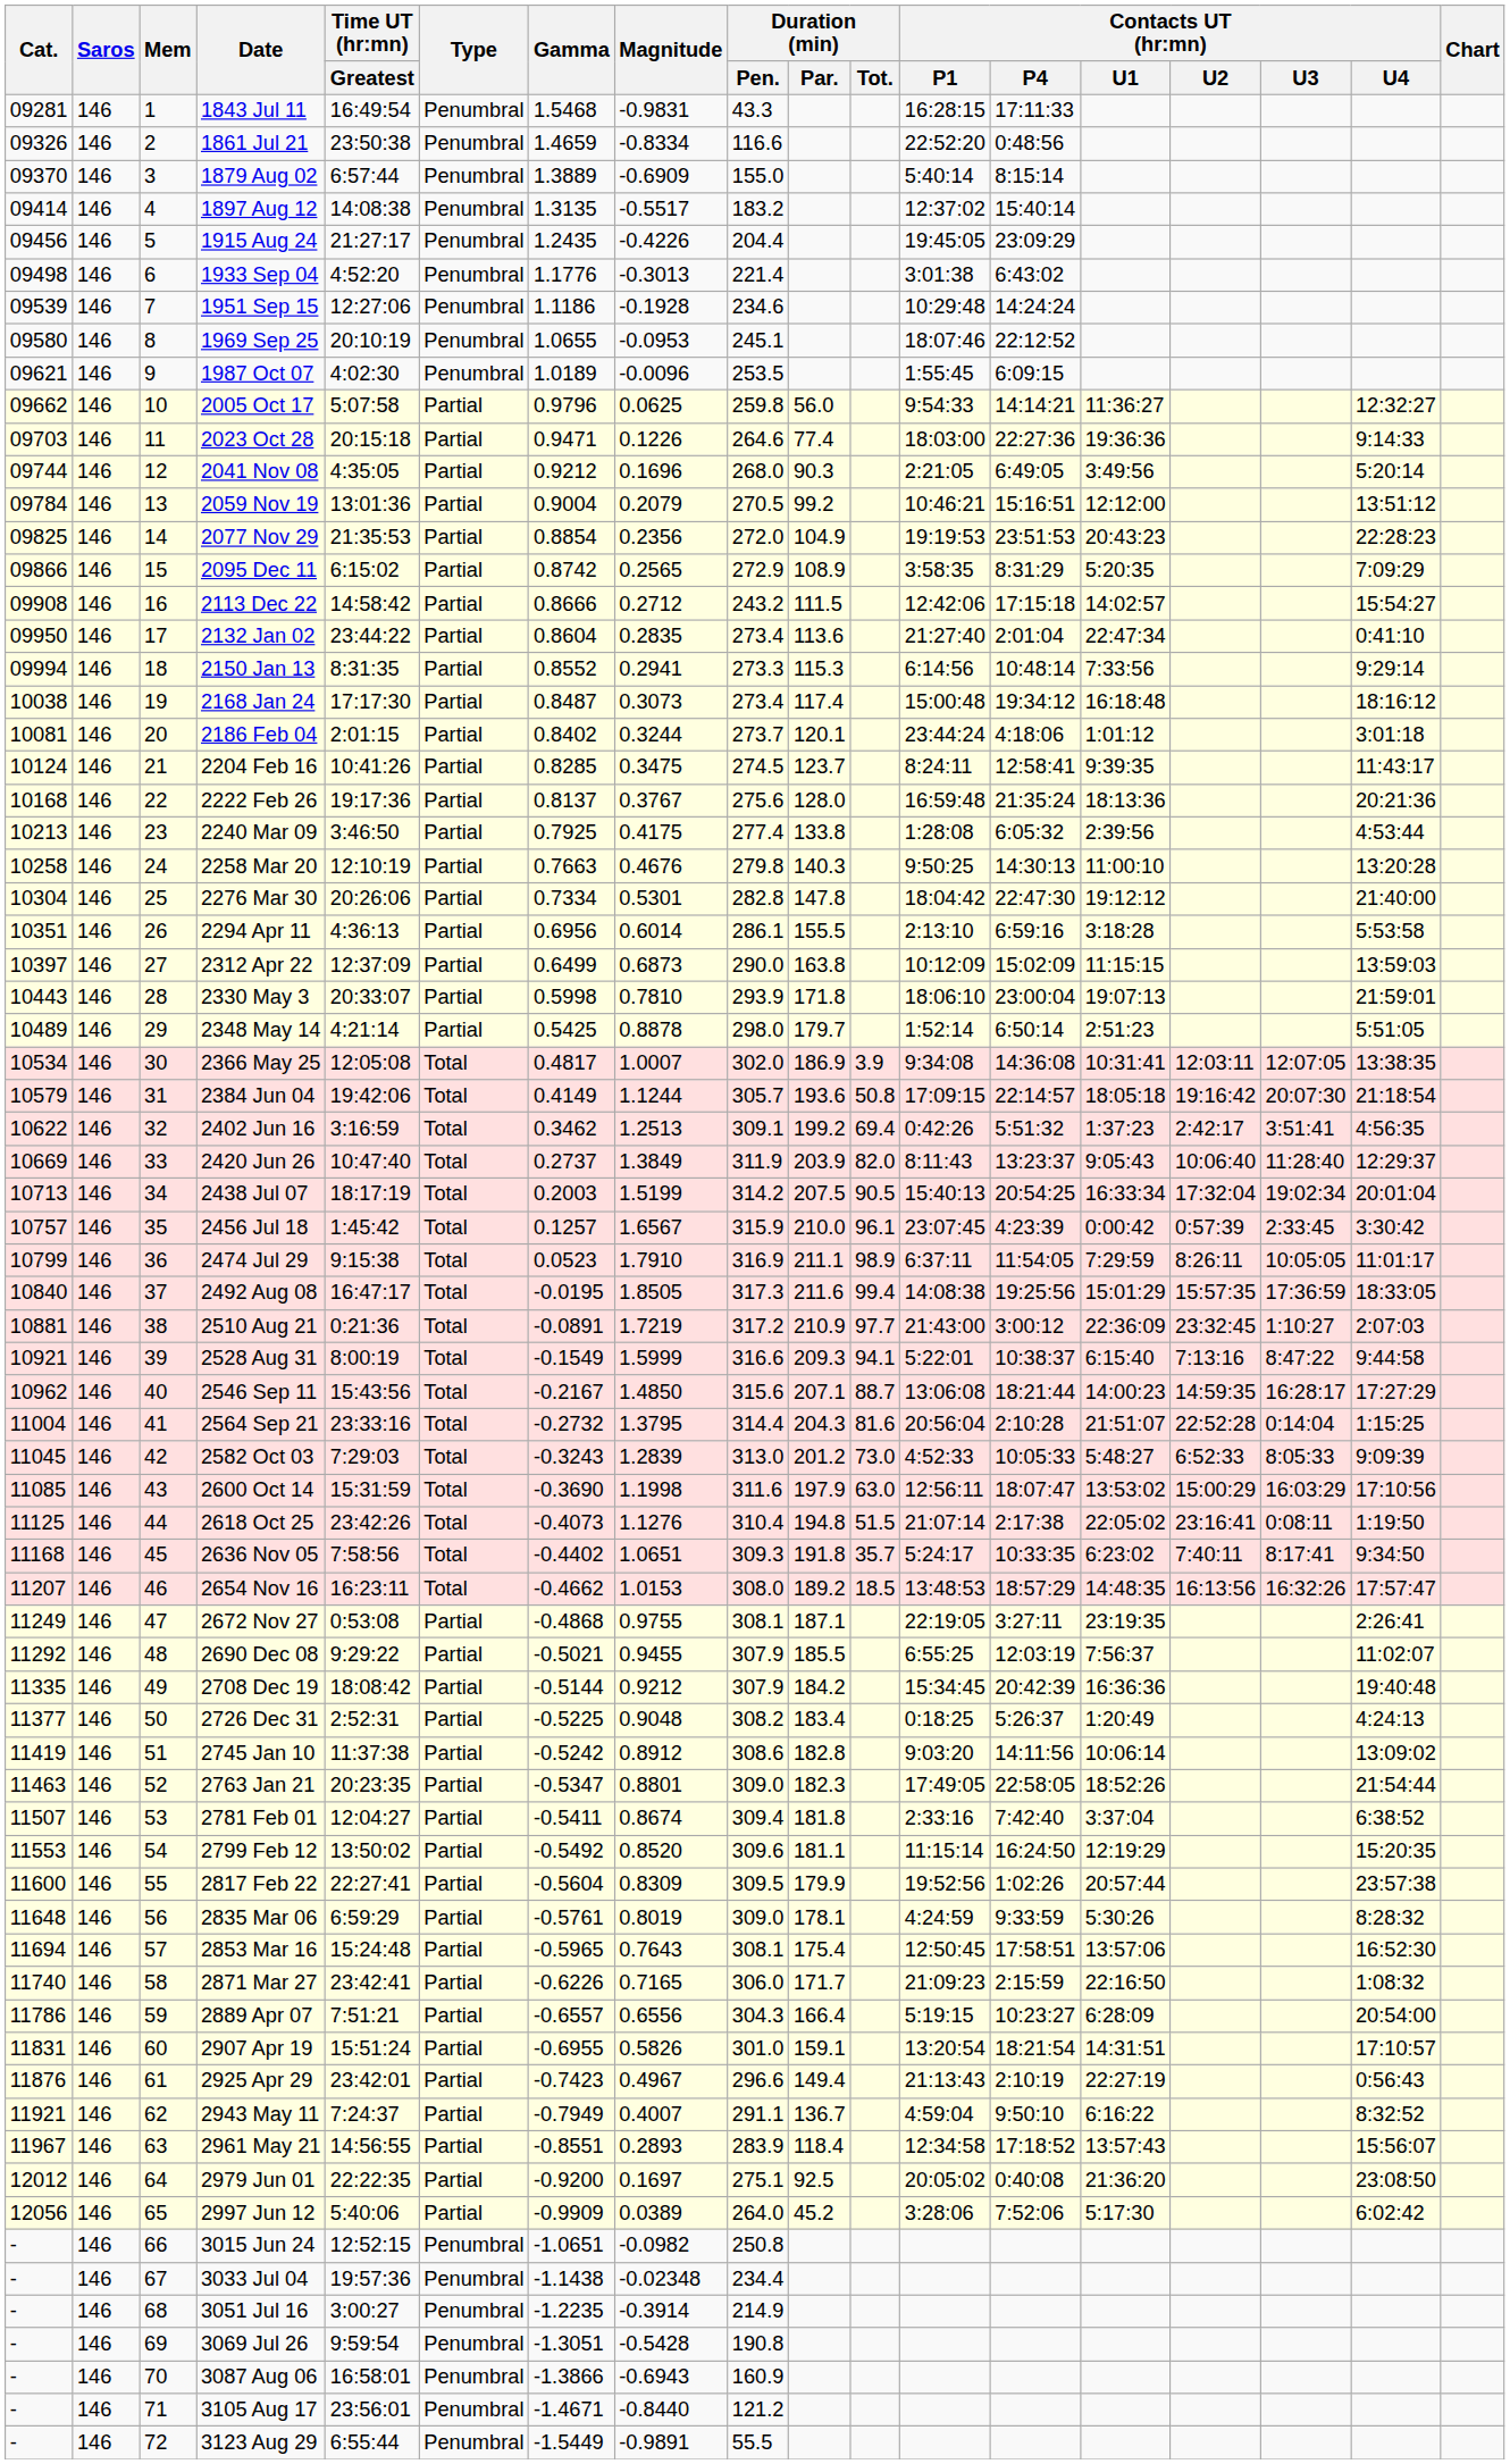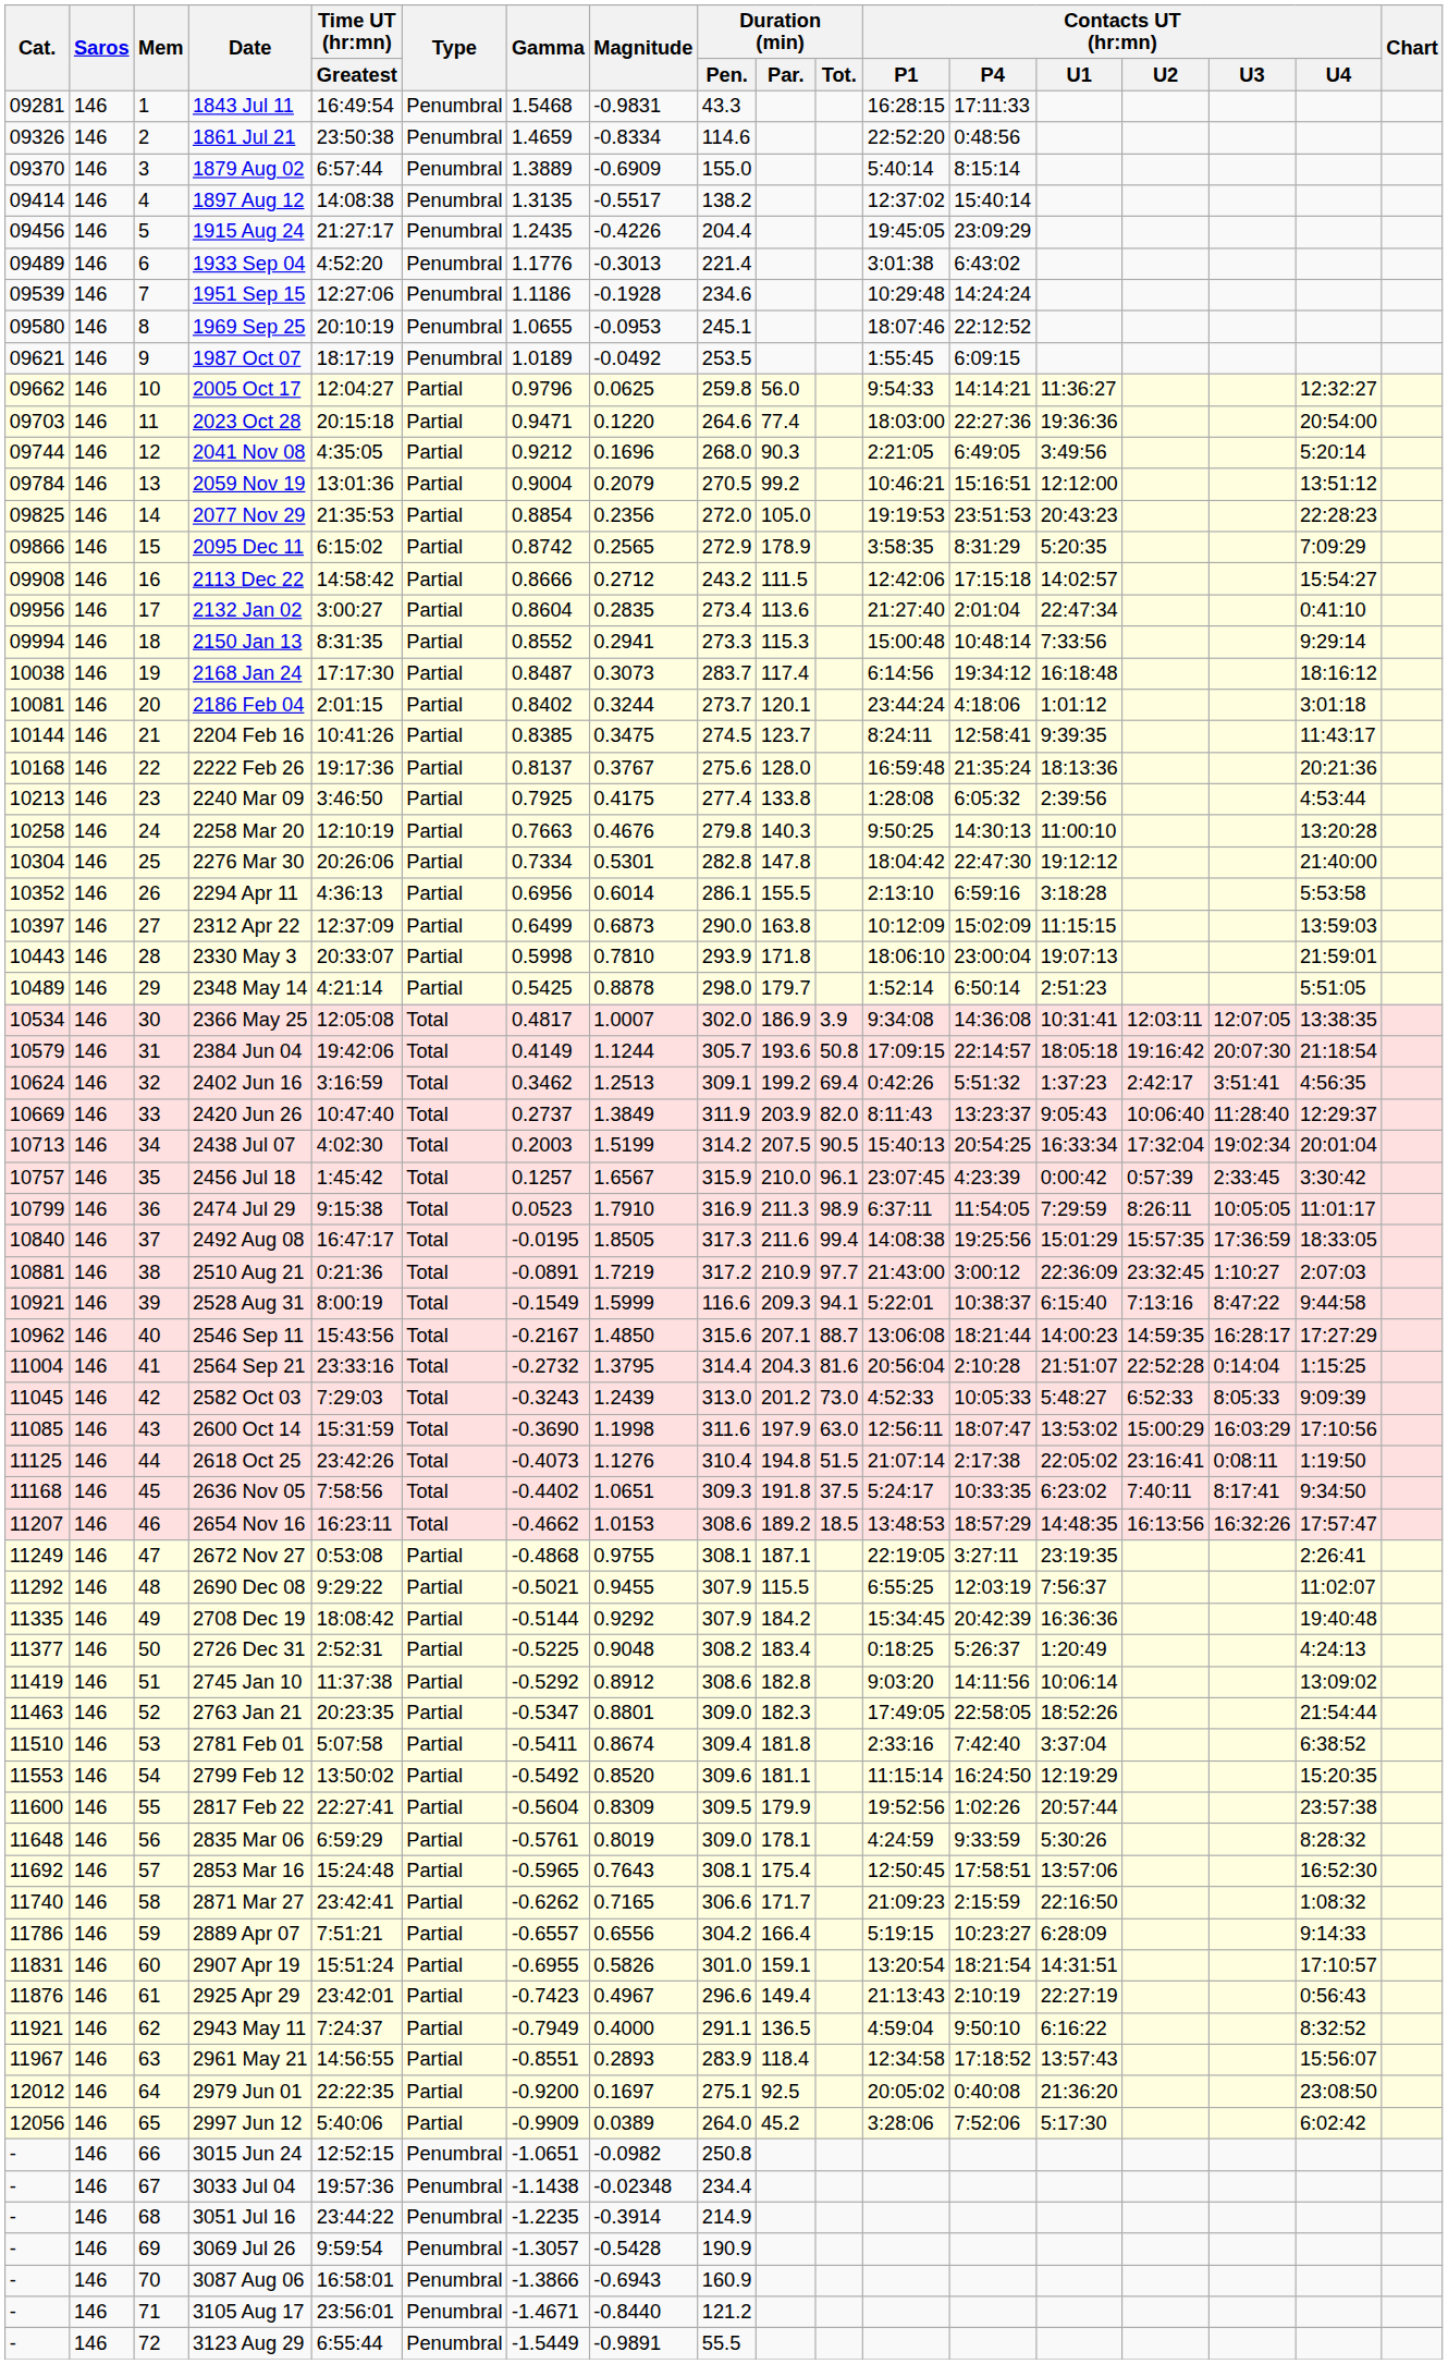1861 Jul 21 | Duration (min) / Pen.: 116.6 -> 114.6
1897 Aug 12 | Duration (min) / Pen.: 183.2 -> 138.2
1933 Sep 04 | Cat.: 09498 -> 09489
1987 Oct 07 | Time UT (hr:mn) / Greatest: 4:02:30 -> 18:17:19
1987 Oct 07 | Magnitude: -0.0096 -> -0.0492
2005 Oct 17 | Time UT (hr:mn) / Greatest: 5:07:58 -> 12:04:27
2023 Oct 28 | Magnitude: 0.1226 -> 0.1220
2023 Oct 28 | Contacts UT (hr:mn) / U4: 9:14:33 -> 20:54:00
2077 Nov 29 | Duration (min) / Par.: 104.9 -> 105.0
2095 Dec 11 | Duration (min) / Par.: 108.9 -> 178.9
2132 Jan 02 | Cat.: 09950 -> 09956
2132 Jan 02 | Time UT (hr:mn) / Greatest: 23:44:22 -> 3:00:27
2150 Jan 13 | Contacts UT (hr:mn) / P1: 6:14:56 -> 15:00:48
2168 Jan 24 | Duration (min) / Pen.: 273.4 -> 283.7
2168 Jan 24 | Contacts UT (hr:mn) / P1: 15:00:48 -> 6:14:56
2204 Feb 16 | Cat.: 10124 -> 10144
2204 Feb 16 | Gamma: 0.8285 -> 0.8385
2294 Apr 11 | Cat.: 10351 -> 10352
2402 Jun 16 | Cat.: 10622 -> 10624
2438 Jul 07 | Time UT (hr:mn) / Greatest: 18:17:19 -> 4:02:30
2474 Jul 29 | Duration (min) / Par.: 211.1 -> 211.3
2528 Aug 31 | Duration (min) / Pen.: 316.6 -> 116.6
2582 Oct 03 | Magnitude: 1.2839 -> 1.2439
2636 Nov 05 | Duration (min) / Tot.: 35.7 -> 37.5
2654 Nov 16 | Duration (min) / Pen.: 308.0 -> 308.6
2690 Dec 08 | Duration (min) / Par.: 185.5 -> 115.5
2708 Dec 19 | Magnitude: 0.9212 -> 0.9292
2745 Jan 10 | Gamma: -0.5242 -> -0.5292
2781 Feb 01 | Cat.: 11507 -> 11510
2781 Feb 01 | Time UT (hr:mn) / Greatest: 12:04:27 -> 5:07:58
2853 Mar 16 | Cat.: 11694 -> 11692
2871 Mar 27 | Gamma: -0.6226 -> -0.6262
2871 Mar 27 | Duration (min) / Pen.: 306.0 -> 306.6
2889 Apr 07 | Duration (min) / Pen.: 304.3 -> 304.2
2889 Apr 07 | Contacts UT (hr:mn) / U4: 20:54:00 -> 9:14:33
2943 May 11 | Magnitude: 0.4007 -> 0.4000
2943 May 11 | Duration (min) / Par.: 136.7 -> 136.5
3051 Jul 16 | Time UT (hr:mn) / Greatest: 3:00:27 -> 23:44:22
3069 Jul 26 | Gamma: -1.3051 -> -1.3057
3069 Jul 26 | Duration (min) / Pen.: 190.8 -> 190.9
